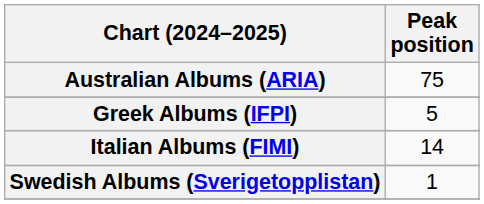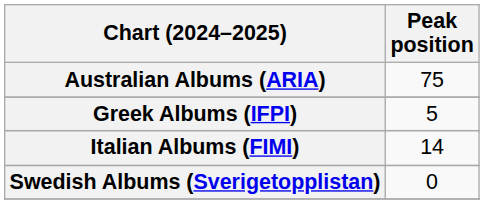Swedish Albums (Sverigetopplistan) | Peak position: 1 -> 0
